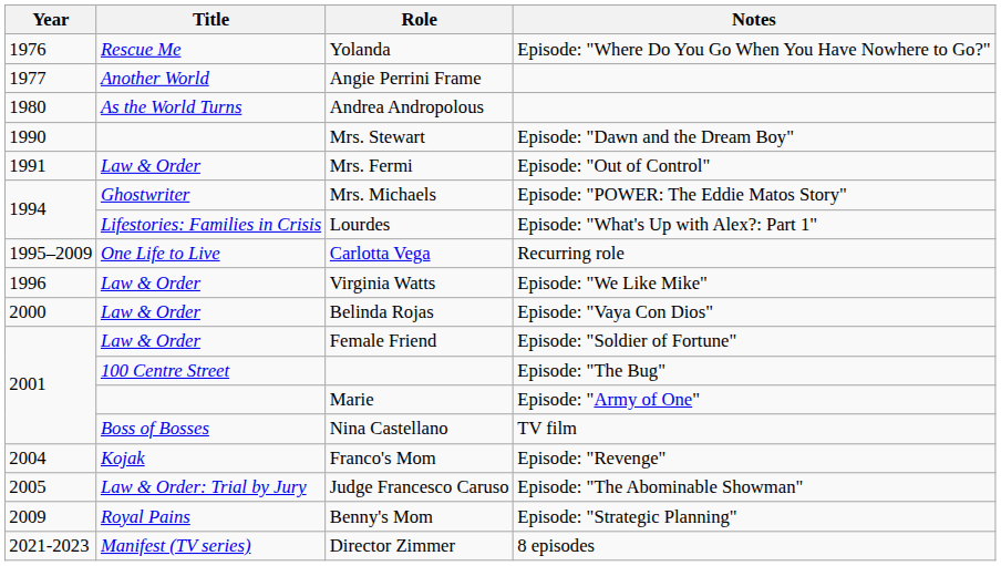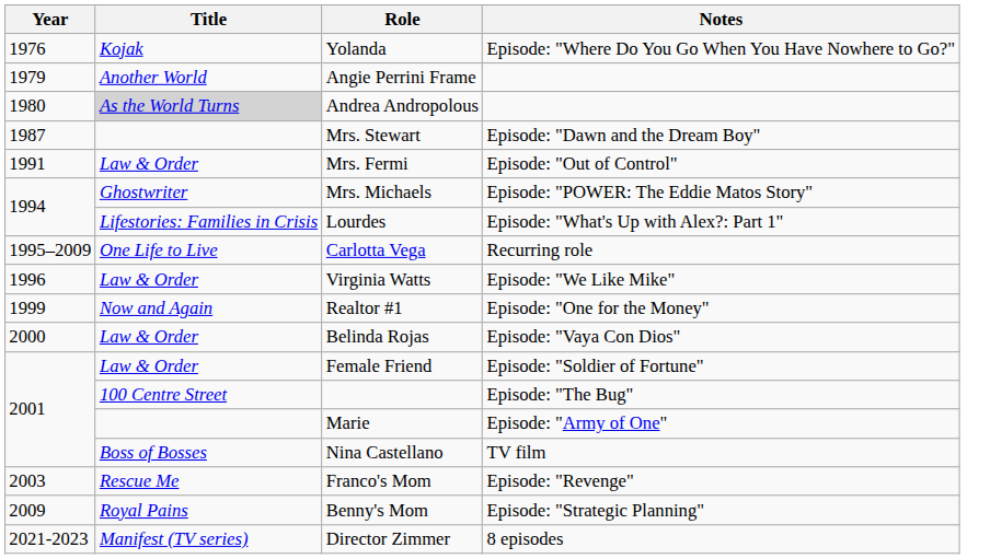Yolanda | Title: Rescue Me -> Kojak
Angie Perrini Frame | Year: 1977 -> 1979
Andrea Andropolous | Title: no background -> lightgrey background
Mrs. Stewart | Year: 1990 -> 1987
+ row: 1999 | Now and Again | Realtor #1 | Episode: "One for the Money"
Franco's Mom | Year: 2004 -> 2003
Franco's Mom | Title: Kojak -> Rescue Me
- row: 2005 | Law & Order: Trial by Jury | Judge Francesco Caruso | Episode: "The Abominable Showman"
